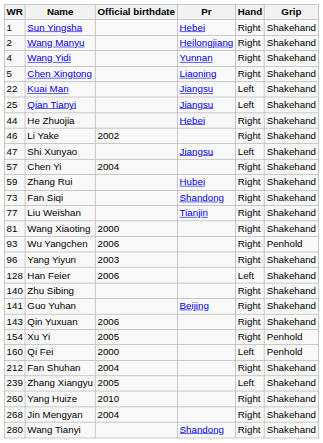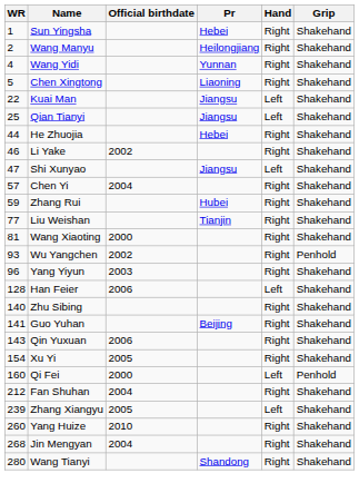- row: 73 | Fan Siqi | Shandong | Right | Shakehand
Wu Yangchen | Official birthdate: 2006 -> 2002
Xu Yi | Grip: Penhold -> Shakehand
